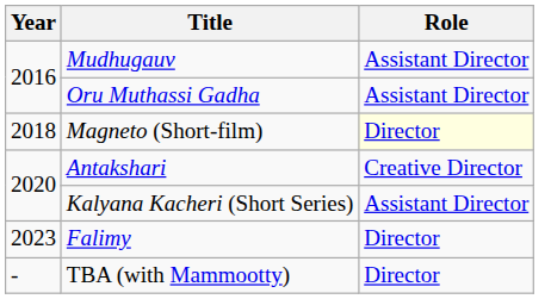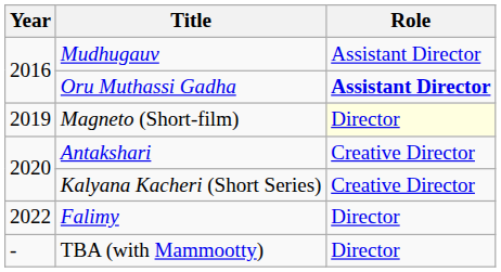Oru Muthassi Gadha | Role: normal -> bold
Magneto (Short-film) | Year: 2018 -> 2019
Kalyana Kacheri (Short Series) | Role: Assistant Director -> Creative Director
Falimy | Year: 2023 -> 2022
